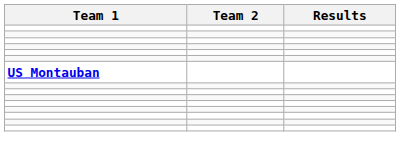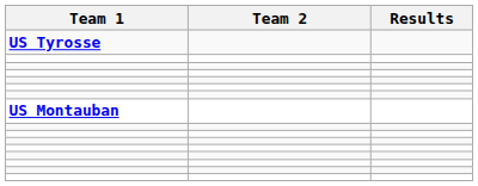+ row: US Tyrosse
